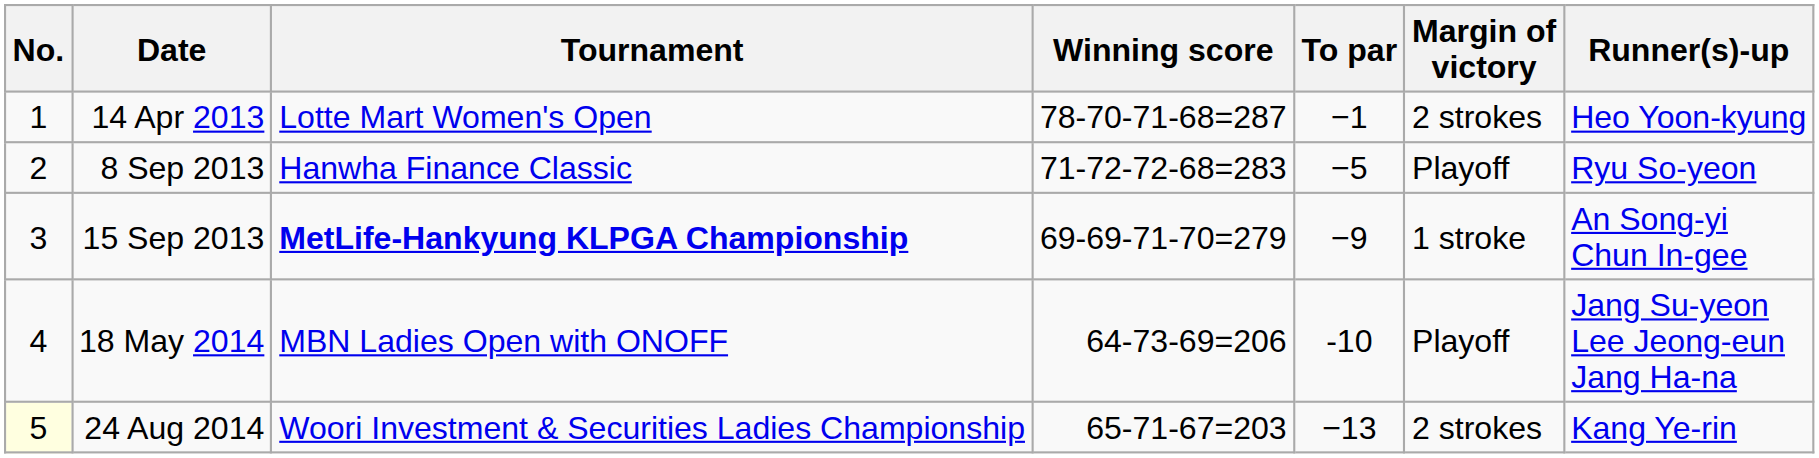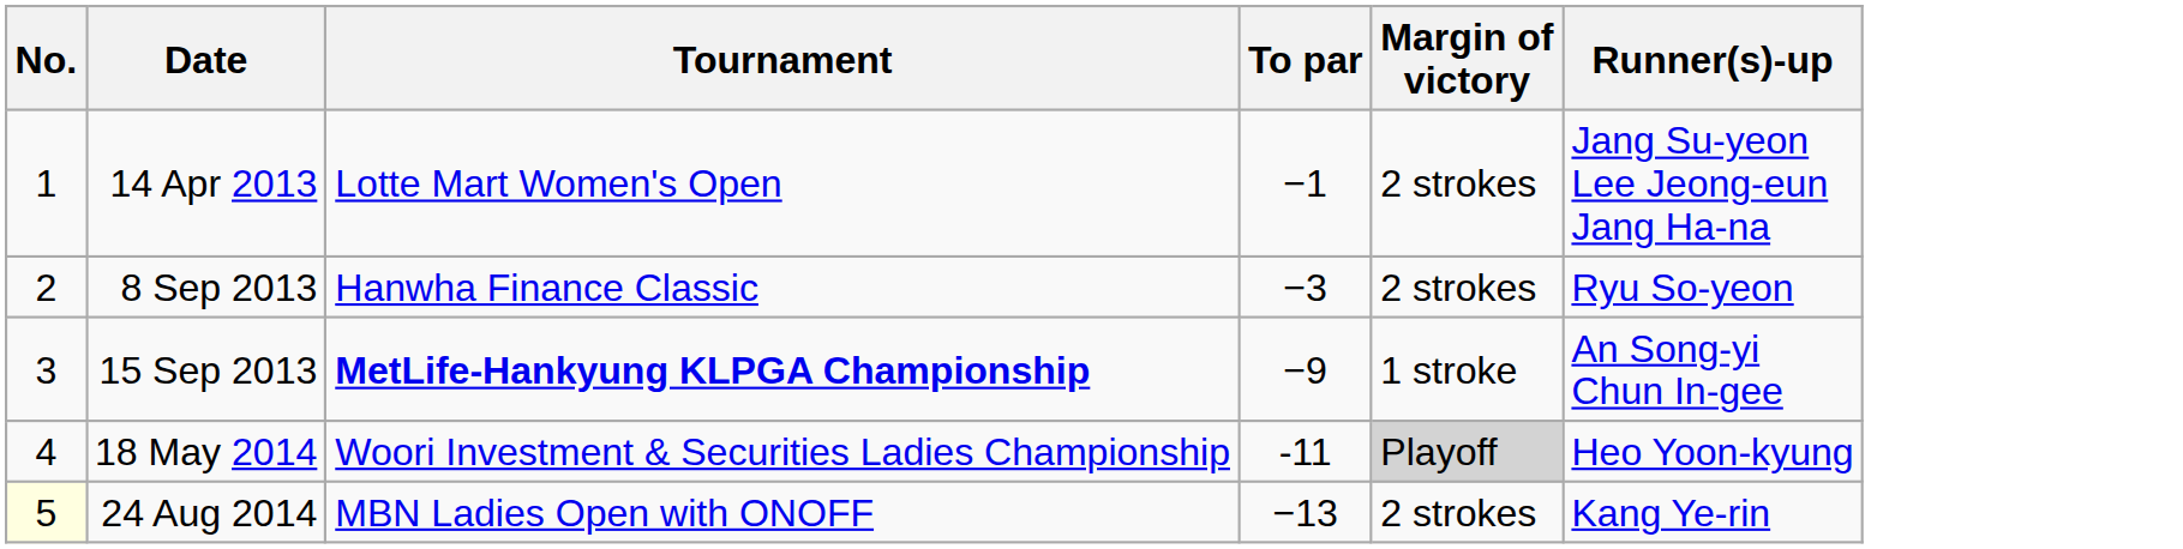- column: Winning score | 78-70-71-68=287 | 71-72-72-68=283 | 69-69-71-70=279 | 64-73-69=206 | 65-71-67=203
14 Apr 2013 | Runner(s)-up: Heo Yoon-kyung -> Jang Su-yeon Lee Jeong-eun Jang Ha-na
8 Sep 2013 | To par: −5 -> −3
8 Sep 2013 | Margin of victory: Playoff -> 2 strokes
18 May 2014 | Tournament: MBN Ladies Open with ONOFF -> Woori Investment & Securities Ladies Championship
18 May 2014 | To par: -10 -> -11
18 May 2014 | Margin of victory: no background -> lightgrey background
18 May 2014 | Runner(s)-up: Jang Su-yeon Lee Jeong-eun Jang Ha-na -> Heo Yoon-kyung
24 Aug 2014 | Tournament: Woori Investment & Securities Ladies Championship -> MBN Ladies Open with ONOFF
